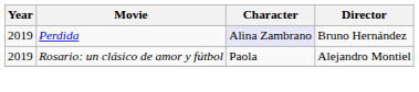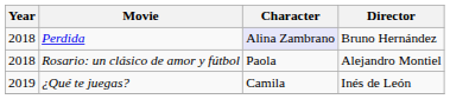Perdida | Year: 2019 -> 2018
Rosario: un clásico de amor y fútbol | Year: 2019 -> 2018
+ row: 2019 | ¿Qué te juegas? | Camila | Inés de León
